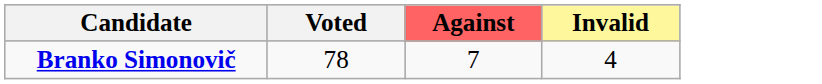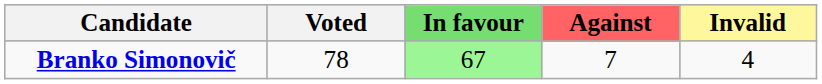+ column: In favour | 67
